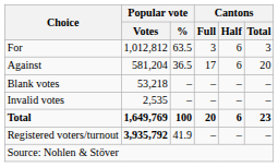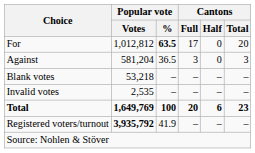For | Popular vote / %: normal -> bold
For | Cantons / Full: 3 -> 17
For | Cantons / Half: 6 -> 0
For | Cantons / Total: 3 -> 20
Against | Cantons / Full: 17 -> 3
Against | Cantons / Half: 6 -> 0
Against | Cantons / Total: 20 -> 3
